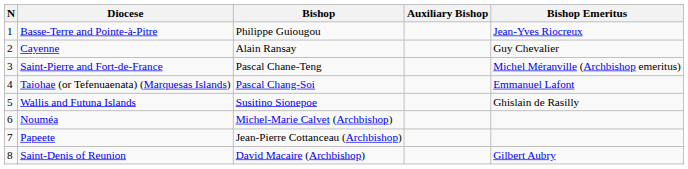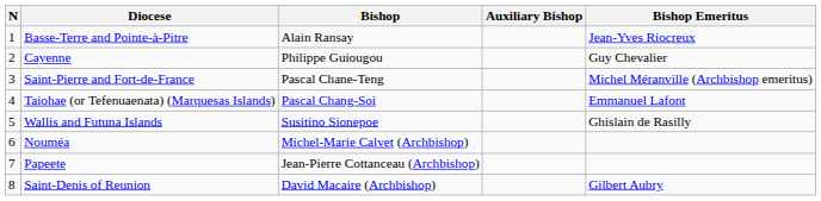Basse-Terre and Pointe-à-Pitre | Bishop: Philippe Guiougou -> Alain Ransay
Cayenne | Bishop: Alain Ransay -> Philippe Guiougou
